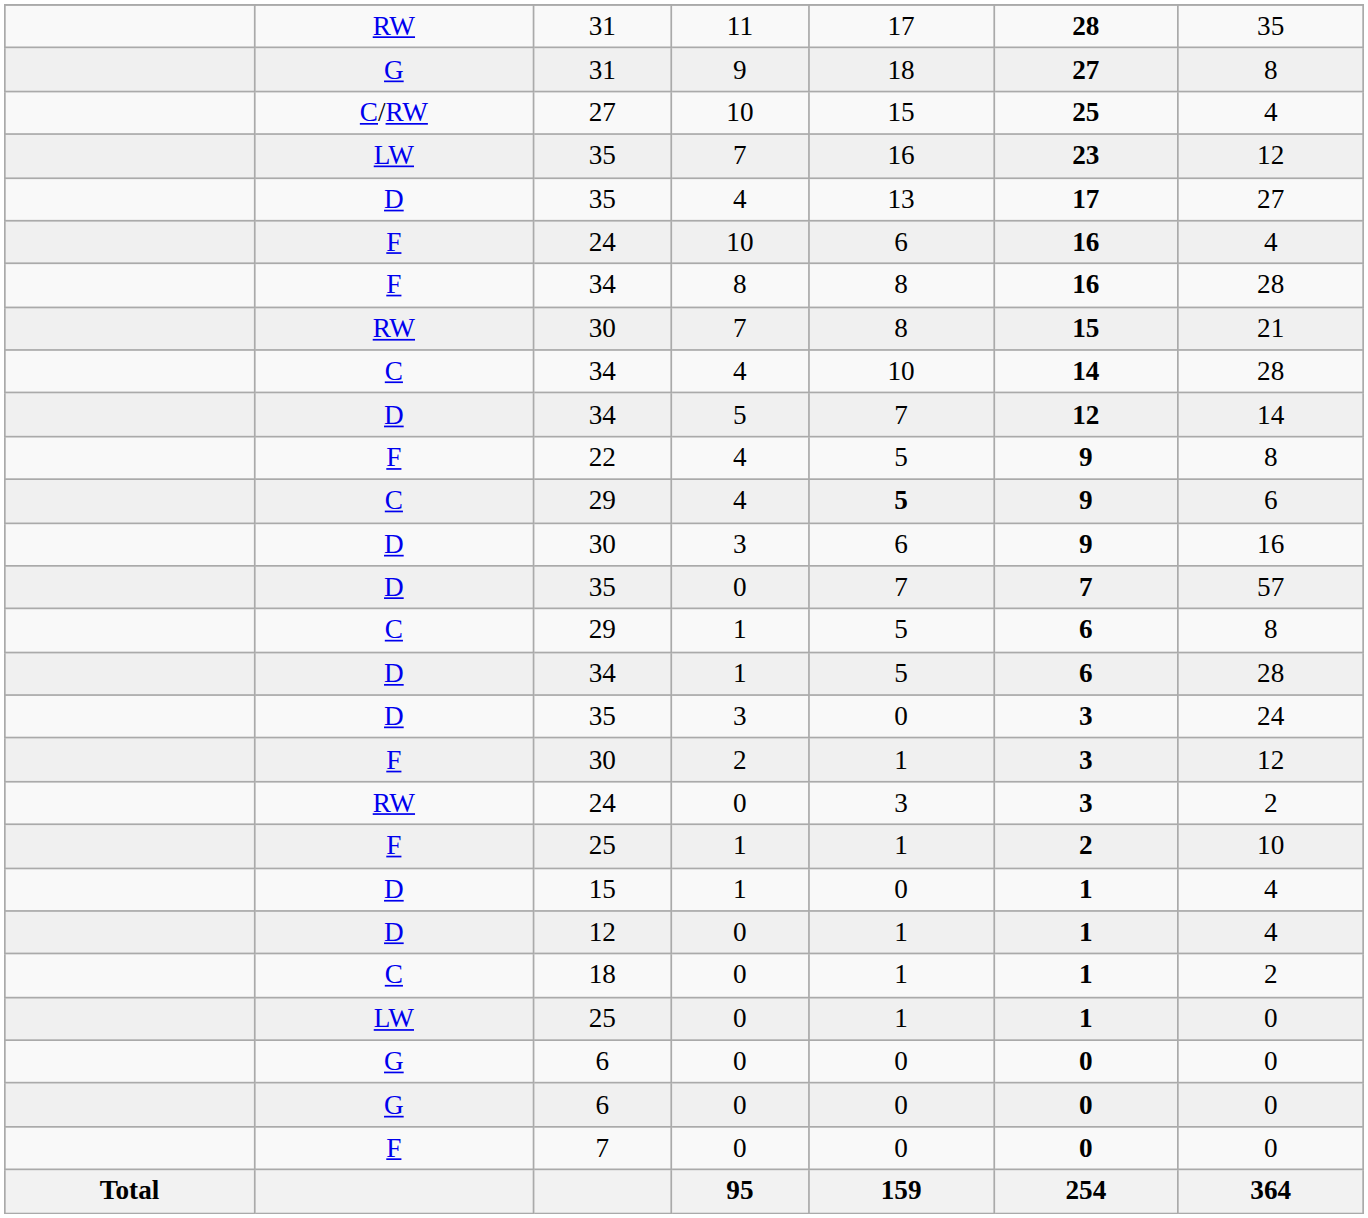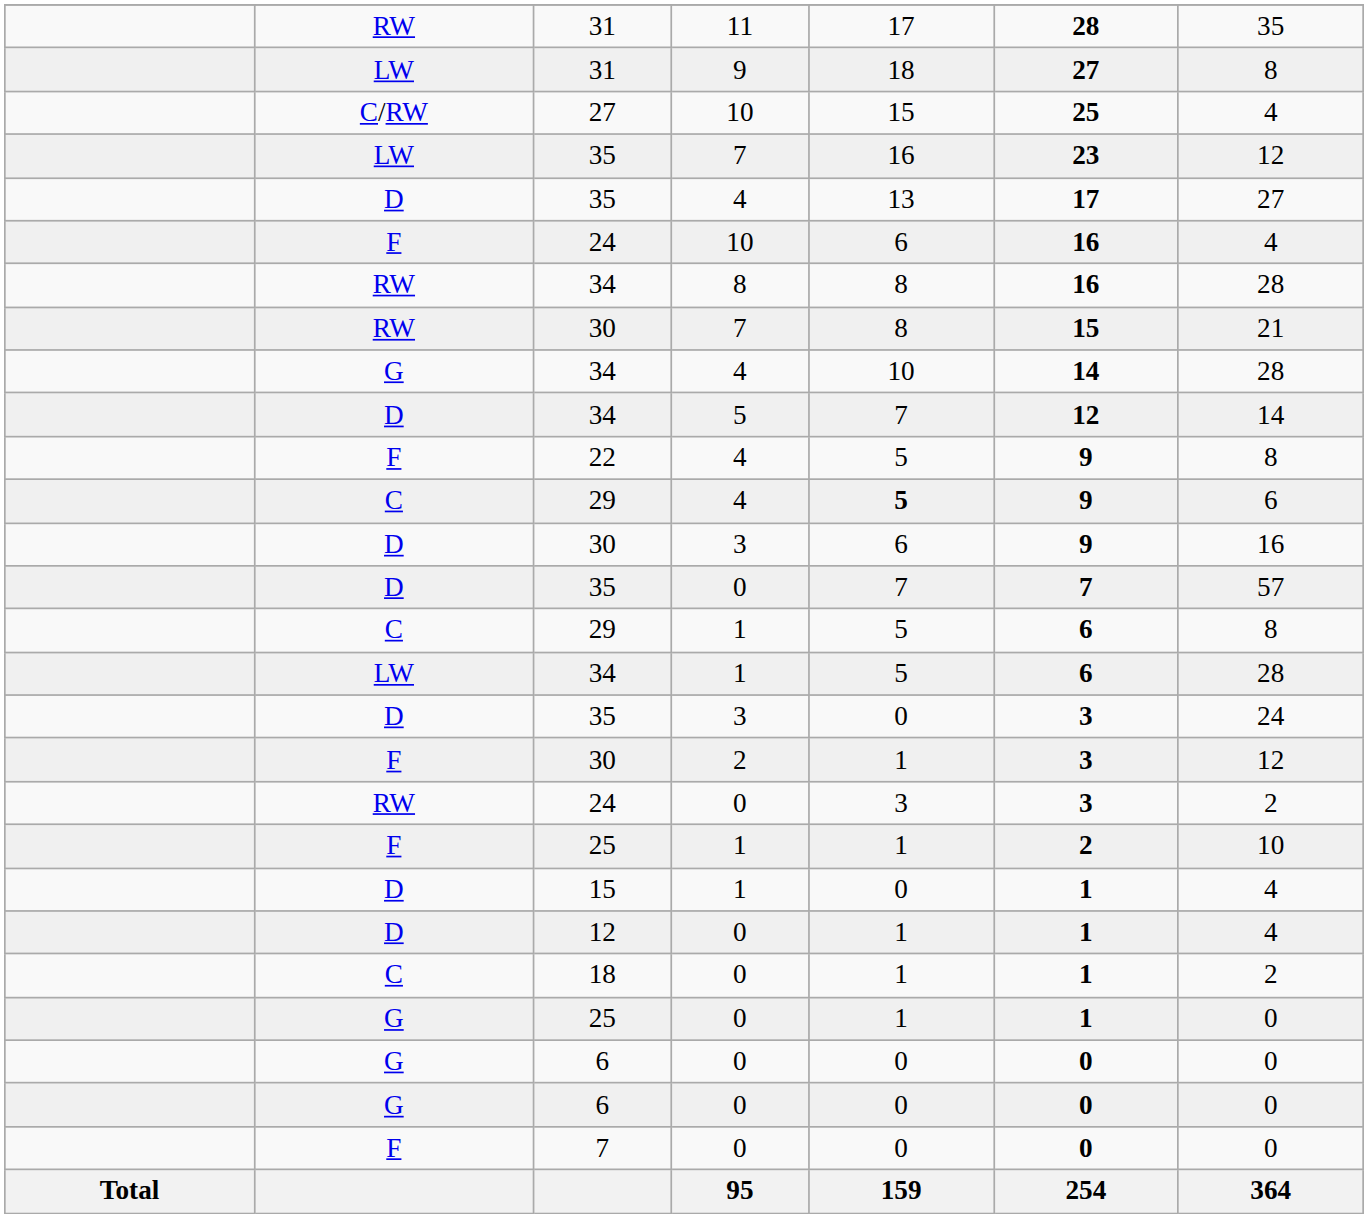31 / 9 | column 2: G -> LW
34 / 8 | column 2: F -> RW
34 / 4 | column 2: C -> G
34 / 1 | column 2: D -> LW
25 / 0 | column 2: LW -> G
